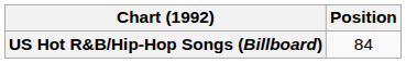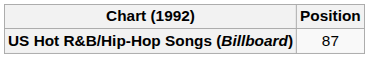US Hot R&B/Hip-Hop Songs (Billboard) | Position: 84 -> 87
